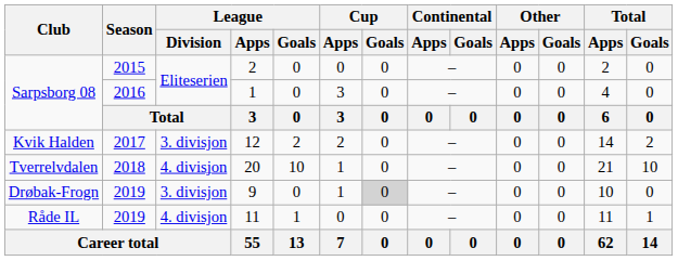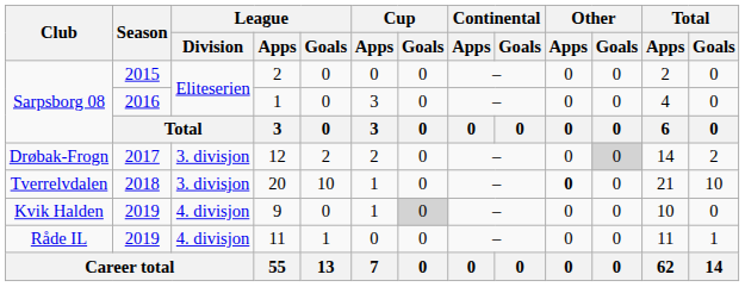12 | Club: Kvik Halden -> Drøbak-Frogn
12 | Other / Goals: no background -> lightgrey background
20 | League / Division: 4. divisjon -> 3. divisjon
20 | Other / Apps: normal -> bold
9 | Club: Drøbak-Frogn -> Kvik Halden
9 | League / Division: 3. divisjon -> 4. divisjon
